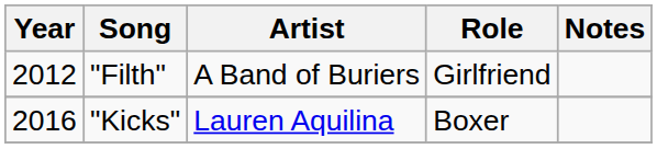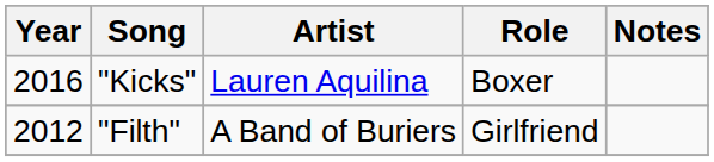rows swapped: "Filth" <-> "Kicks"
